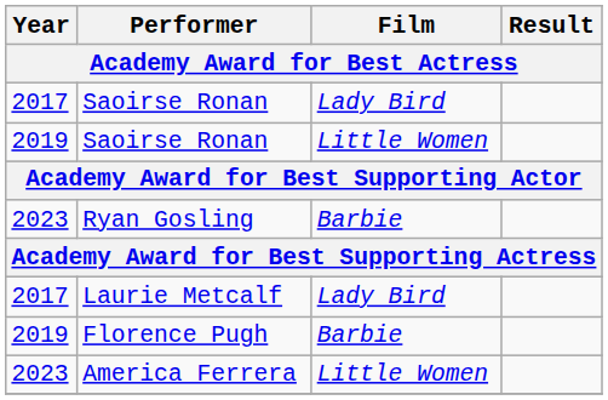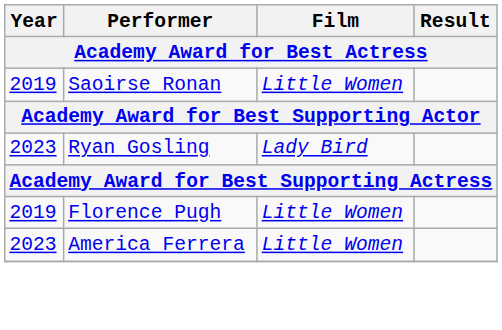- row: 2017 | Saoirse Ronan | Lady Bird
Ryan Gosling | Film: Barbie -> Lady Bird
- row: 2017 | Laurie Metcalf | Lady Bird
Florence Pugh | Film: Barbie -> Little Women
